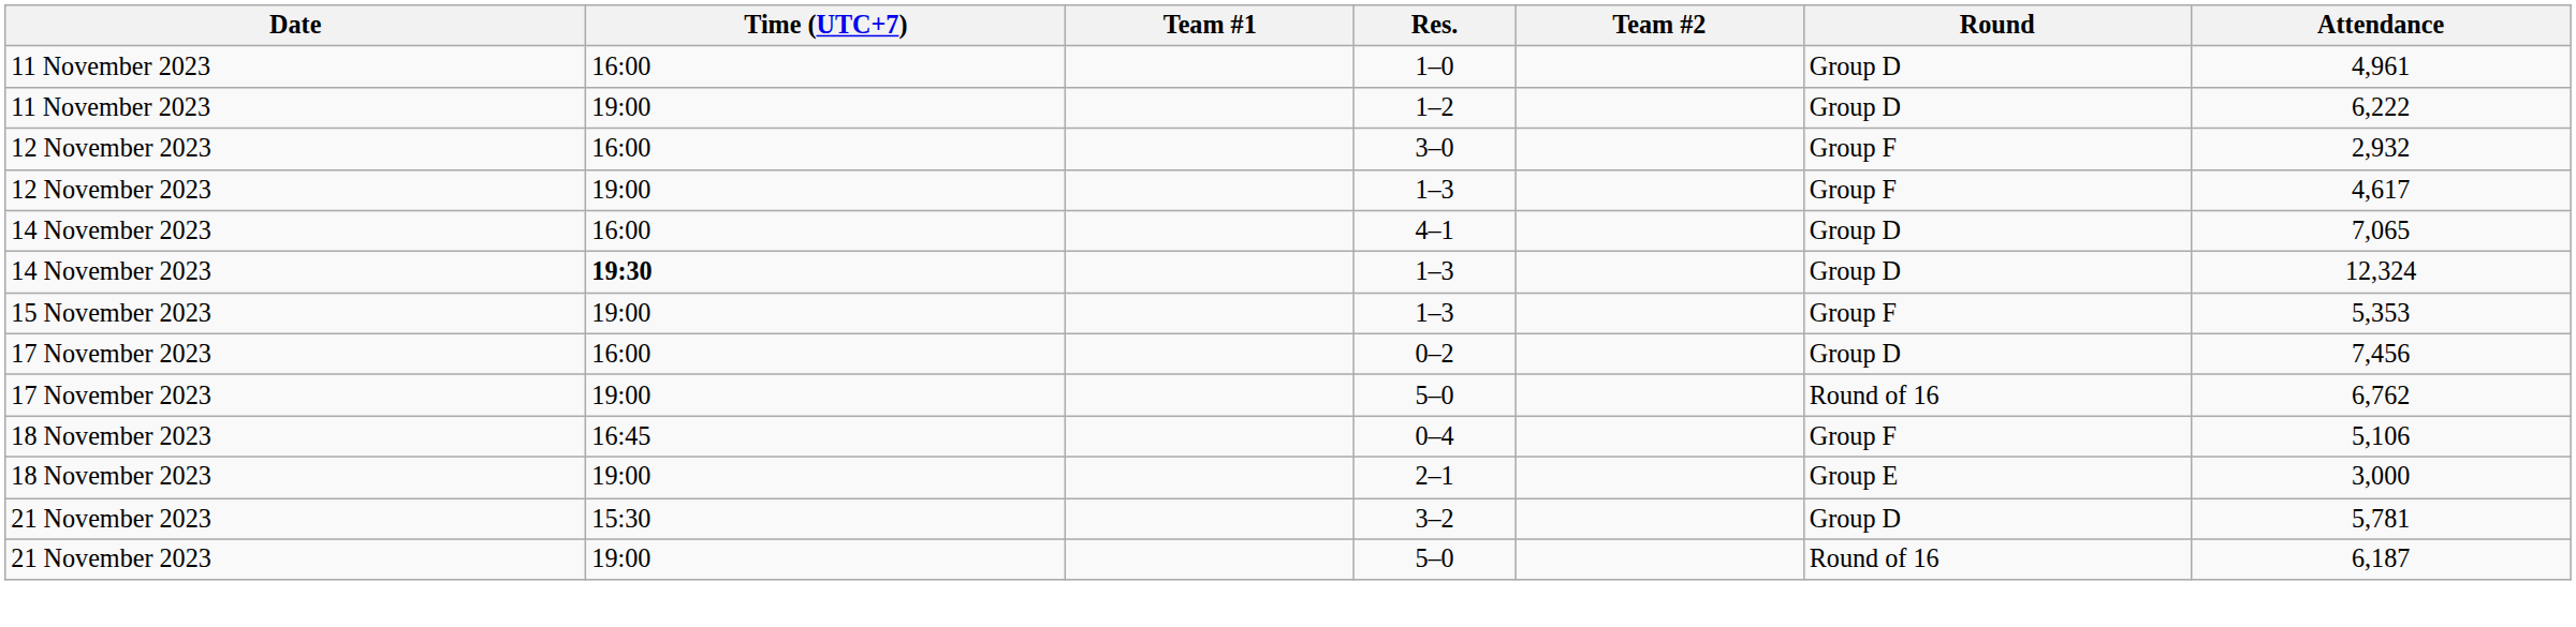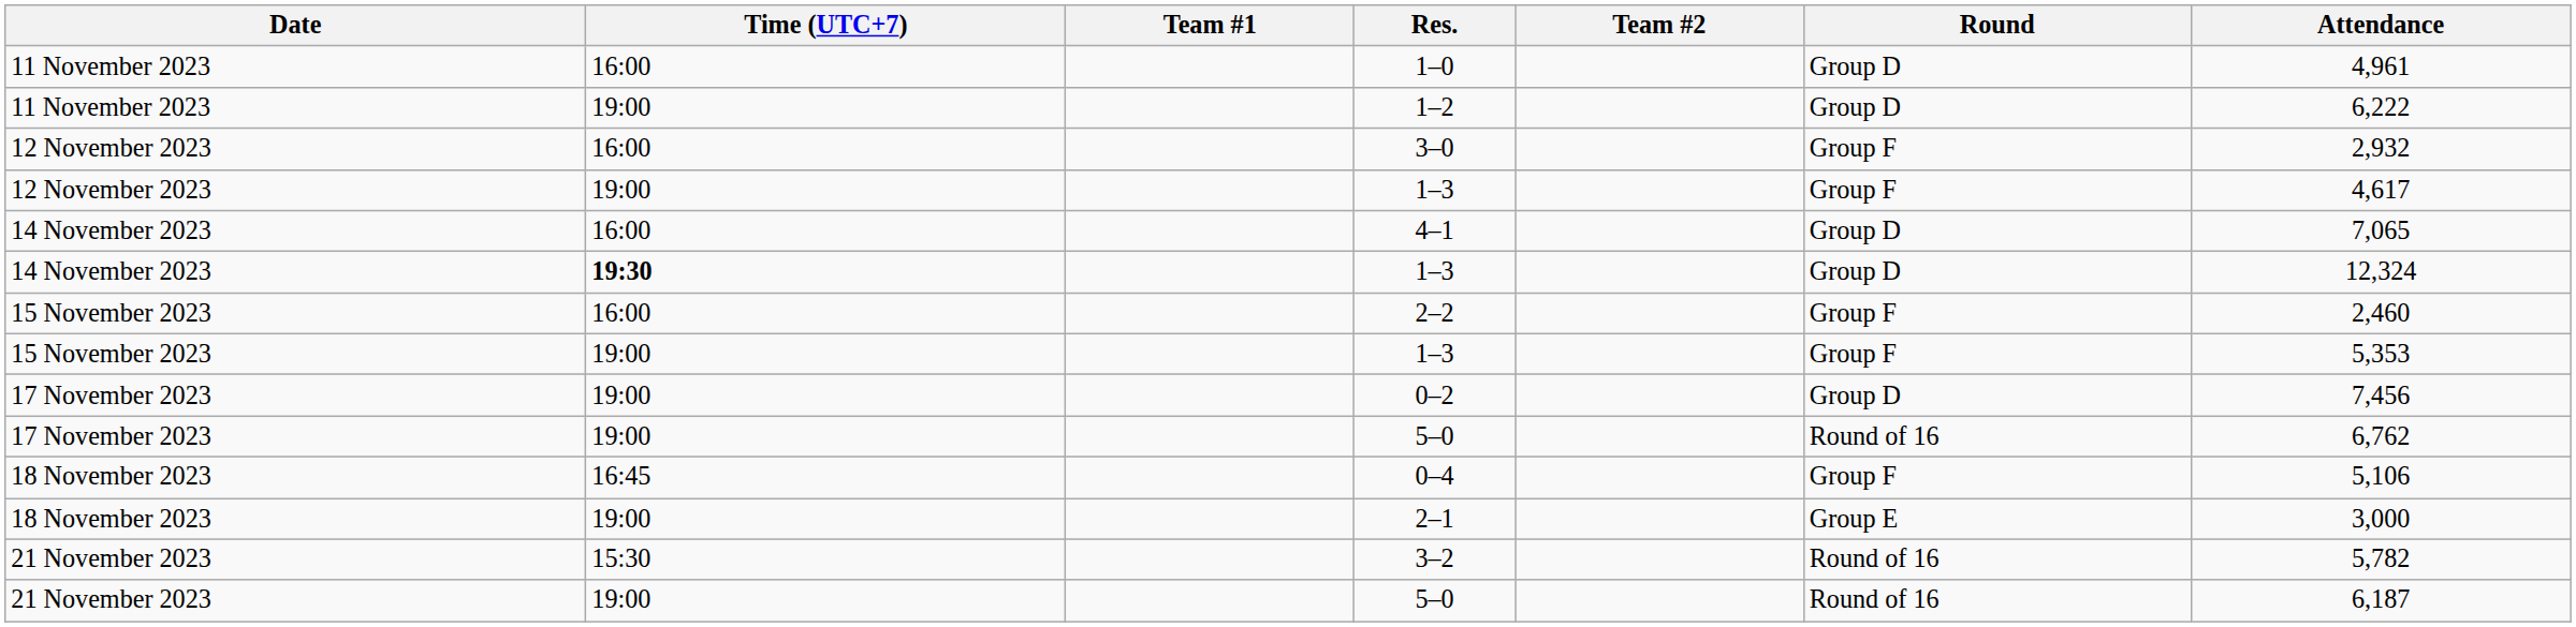+ row: 15 November 2023 | 16:00 | 2–2 | Group F | 2,460
0–2 | Time (UTC+7): 16:00 -> 19:00
3–2 | Round: Group D -> Round of 16
3–2 | Attendance: 5,781 -> 5,782
